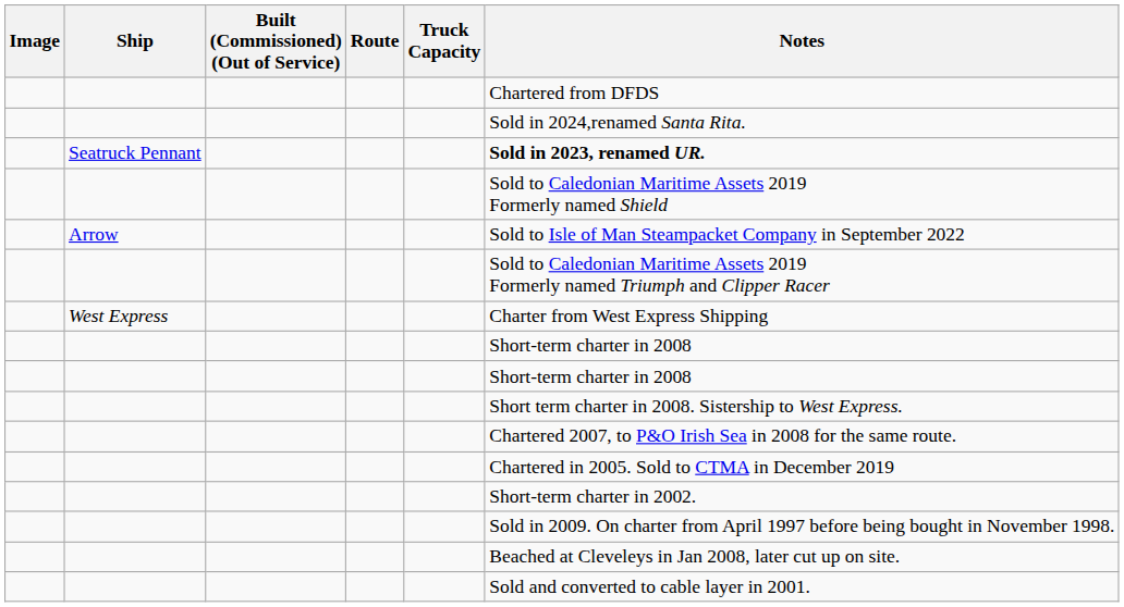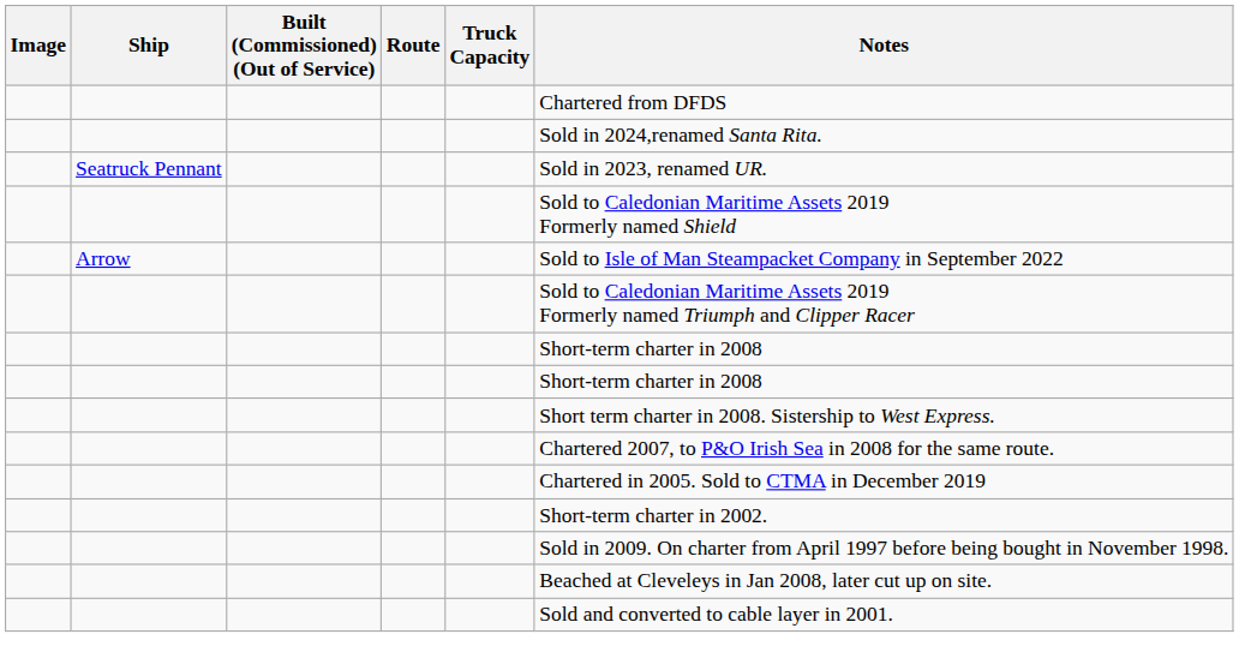Seatruck Pennant | Notes: bold -> normal
- row: West Express | Charter from West Express Shipping
